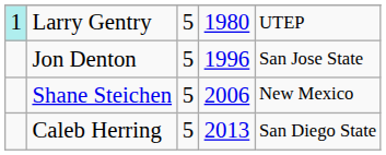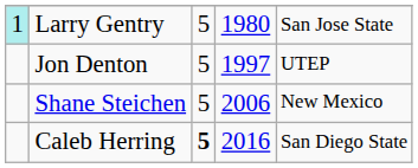Larry Gentry | column 5: UTEP -> San Jose State
Jon Denton | column 4: 1996 -> 1997
Jon Denton | column 5: San Jose State -> UTEP
Caleb Herring | column 3: normal -> bold
Caleb Herring | column 4: 2013 -> 2016
